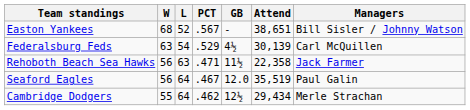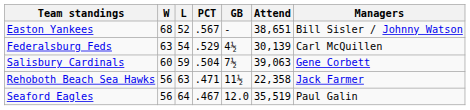+ row: Salisbury Cardinals | 60 | 59 | .504 | 7½ | 39,063 | Gene Corbett
- row: Cambridge Dodgers | 55 | 64 | .462 | 12½ | 29,434 | Merle Strachan
